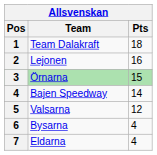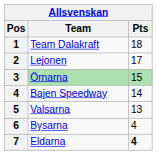Lejonen | Pts: 16 -> 17
Valsarna | Pts: 12 -> 13
Eldarna | Pts: normal -> bold
